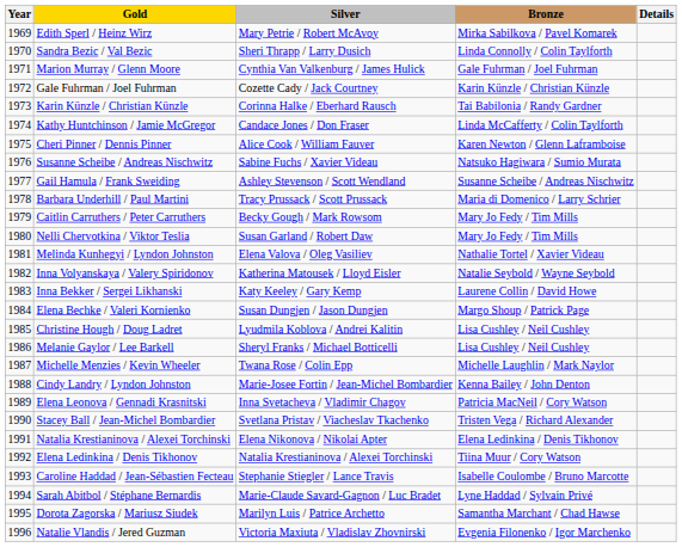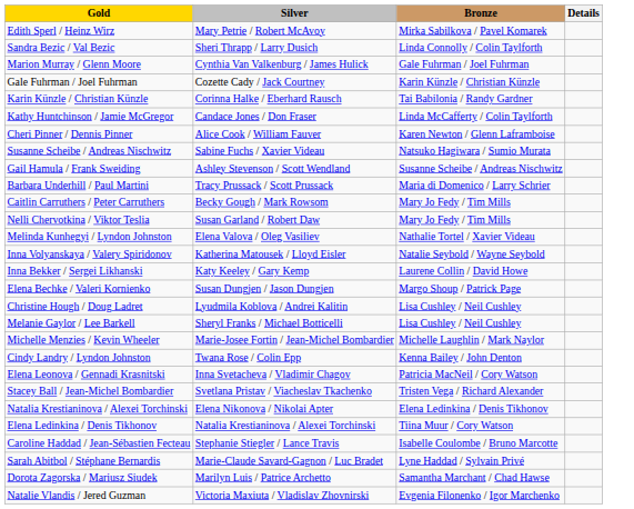- column: Year | 1969 | 1970 | 1971 | 1972 | 1973 | 1974 | 1975 | 1976 | 1977 | 1978 | 1979 | 1980 | 1981 | 1982 | 1983 | 1984 | 1985 | 1986 | 1987 | 1988 | 1989 | 1990 | 1991 | 1992 | 1993 | 1994 | 1995 | 1996
Michelle Menzies / Kevin Wheeler | Silver: Twana Rose / Colin Epp -> Marie-Josee Fortin / Jean-Michel Bombardier
Cindy Landry / Lyndon Johnston | Silver: Marie-Josee Fortin / Jean-Michel Bombardier -> Twana Rose / Colin Epp
